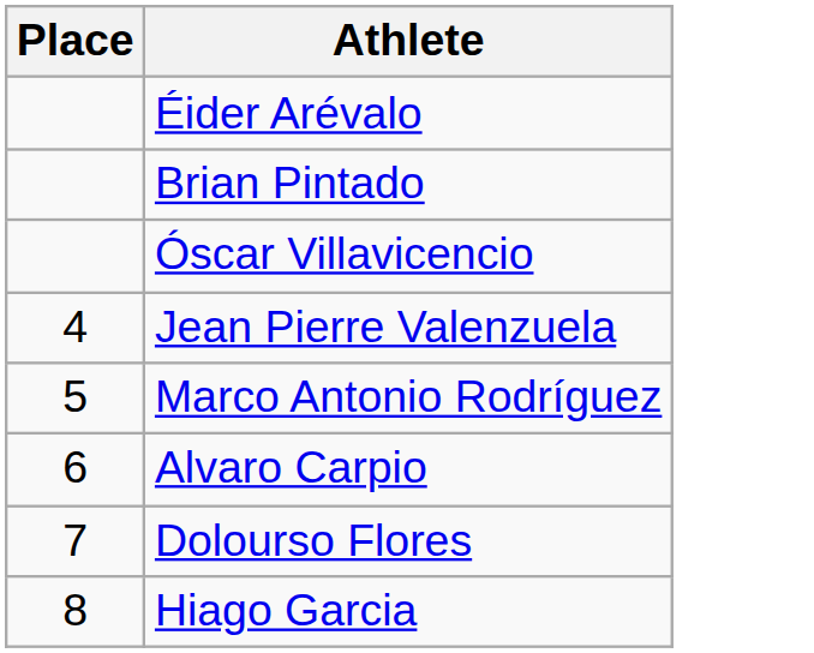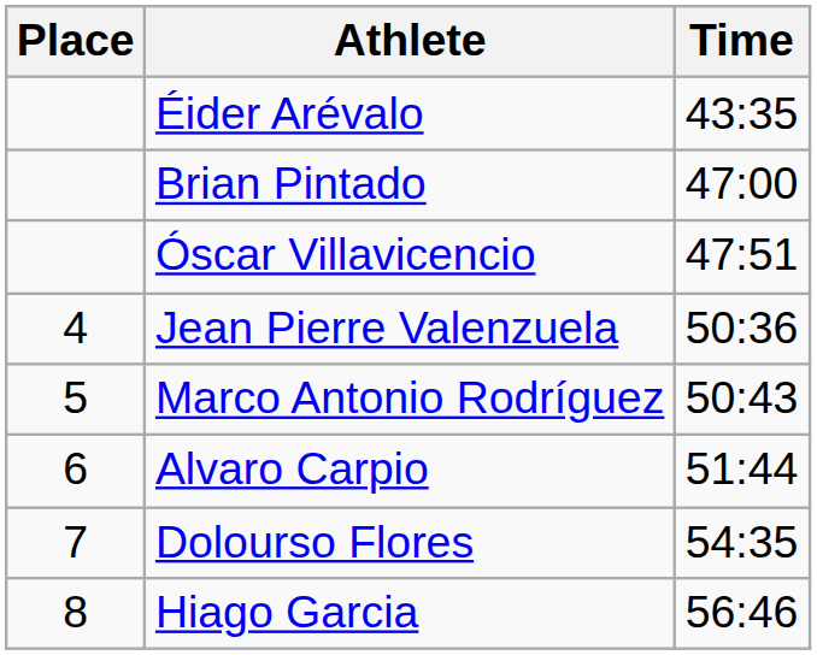+ column: Time | 43:35 | 47:00 | 47:51 | 50:36 | 50:43 | 51:44 | 54:35 | 56:46
